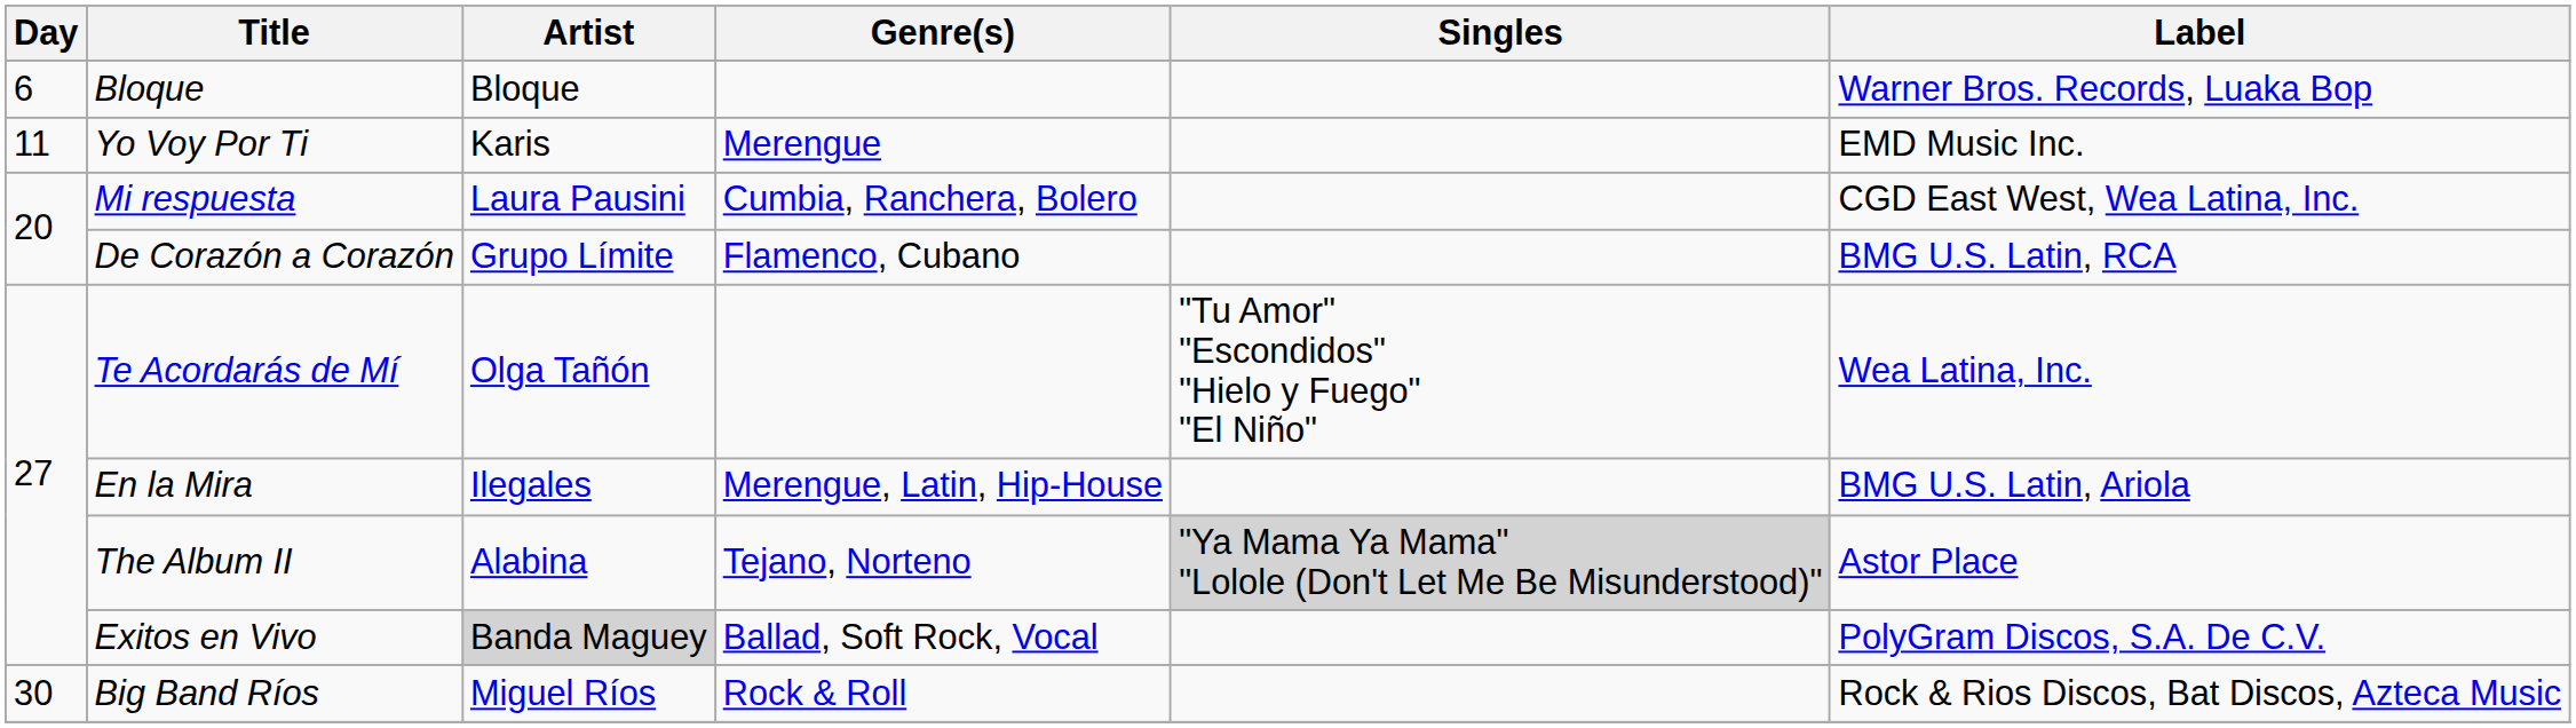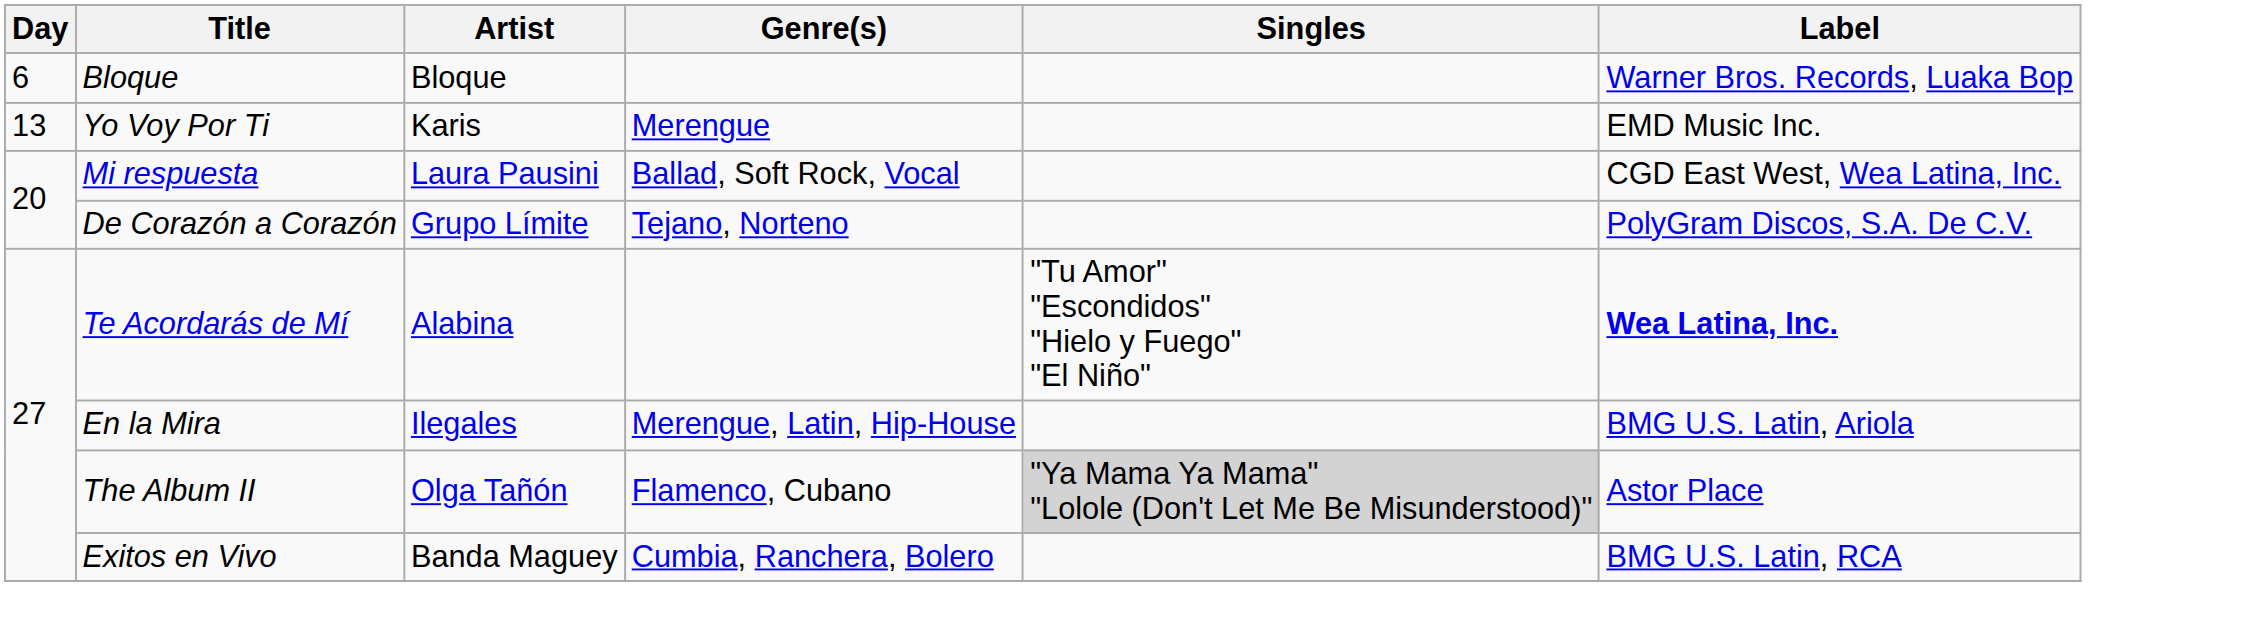Yo Voy Por Ti | Day: 11 -> 13
Mi respuesta | Genre(s): Cumbia, Ranchera, Bolero -> Ballad, Soft Rock, Vocal
De Corazón a Corazón | Genre(s): Flamenco, Cubano -> Tejano, Norteno
De Corazón a Corazón | Label: BMG U.S. Latin, RCA -> PolyGram Discos, S.A. De C.V.
Te Acordarás de Mí | Artist: Olga Tañón -> Alabina
Te Acordarás de Mí | Label: normal -> bold
The Album II | Artist: Alabina -> Olga Tañón
The Album II | Genre(s): Tejano, Norteno -> Flamenco, Cubano
Exitos en Vivo | Artist: lightgrey background -> no background
Exitos en Vivo | Genre(s): Ballad, Soft Rock, Vocal -> Cumbia, Ranchera, Bolero
Exitos en Vivo | Label: PolyGram Discos, S.A. De C.V. -> BMG U.S. Latin, RCA
- row: 30 | Big Band Ríos | Miguel Ríos | Rock & Roll | Rock & Rios Discos, Bat Discos, Azteca Music
